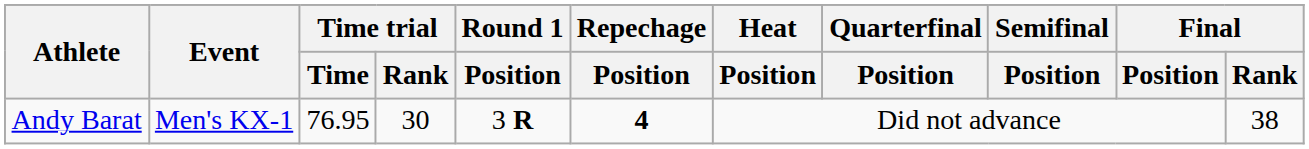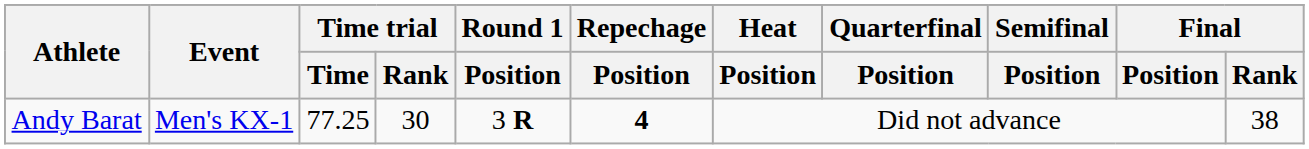Andy Barat | Time trial / Time: 76.95 -> 77.25
